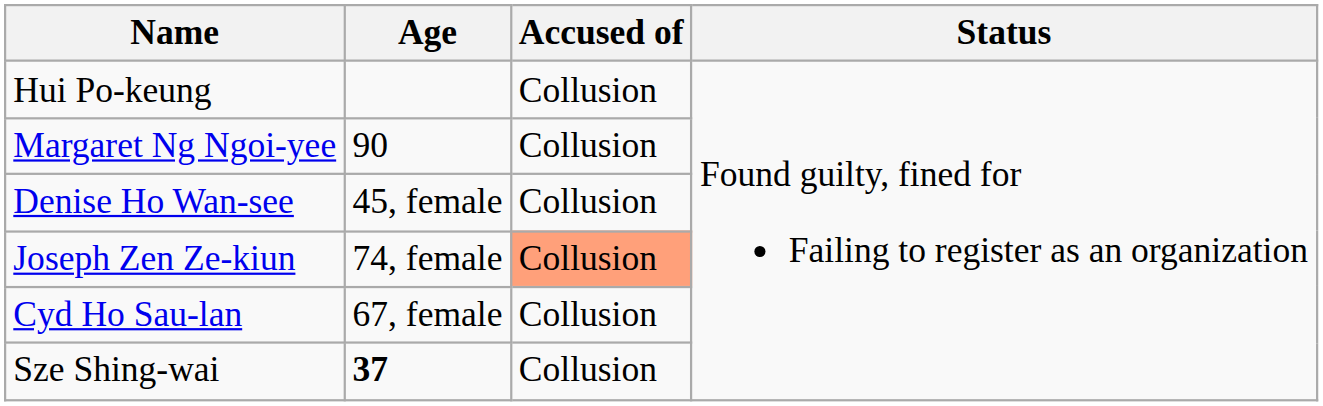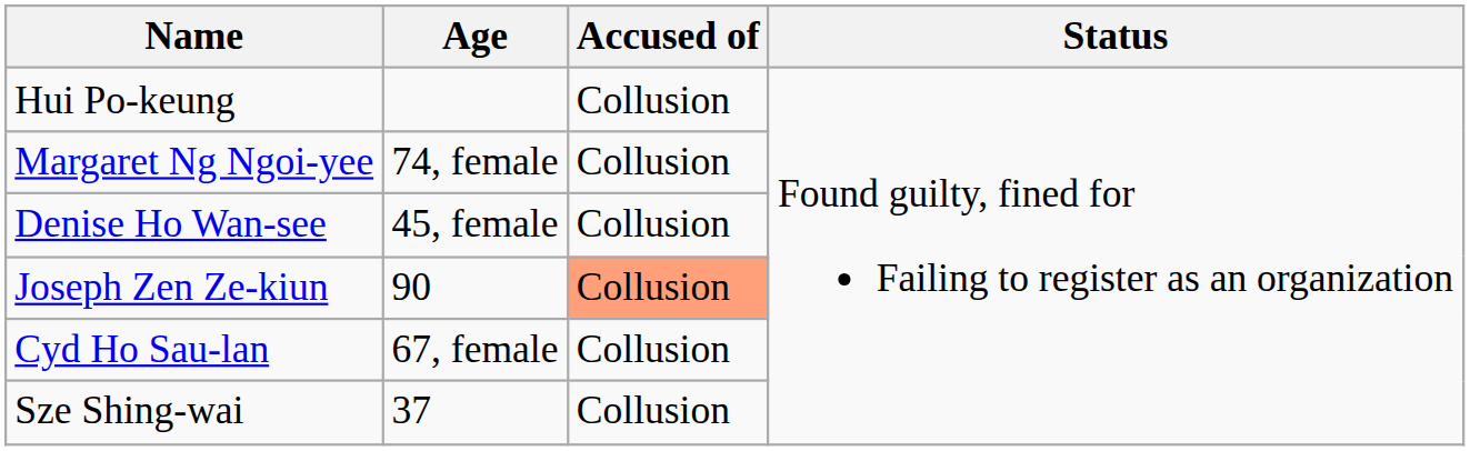Margaret Ng Ngoi-yee | Age: 90 -> 74, female
Joseph Zen Ze-kiun | Age: 74, female -> 90
Sze Shing-wai | Age: bold -> normal
